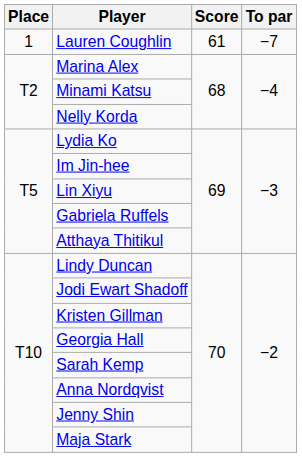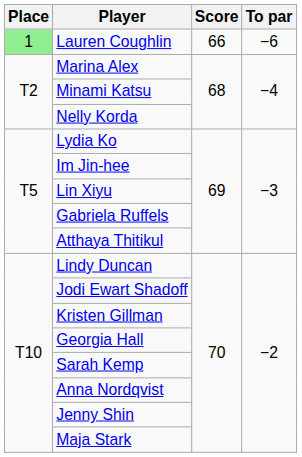Lauren Coughlin | Place: no background -> lightgreen background
Lauren Coughlin | Score: 61 -> 66
Lauren Coughlin | To par: −7 -> −6
